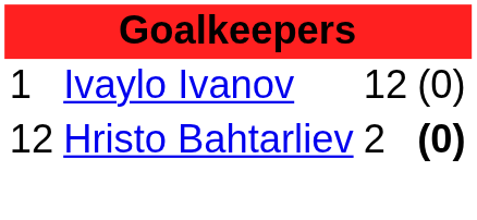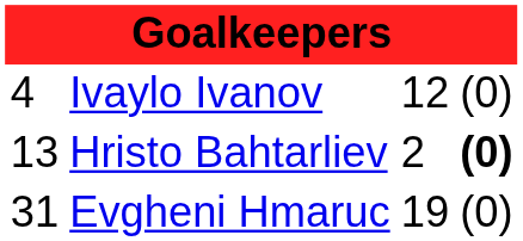Ivaylo Ivanov | column 1: 1 -> 4
Hristo Bahtarliev | column 1: 12 -> 13
+ row: 31 | Evgheni Hmaruc | 19 | (0)
